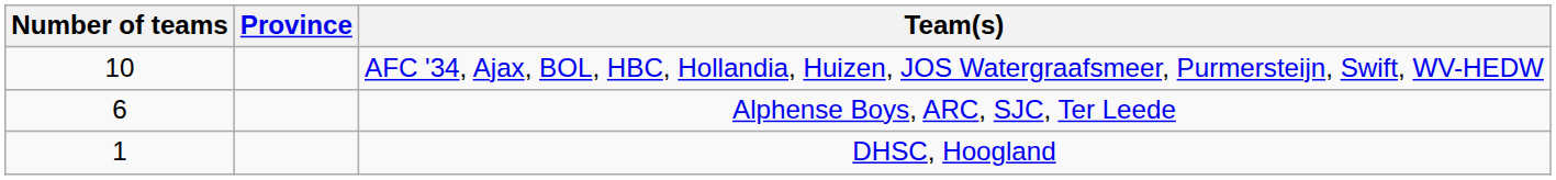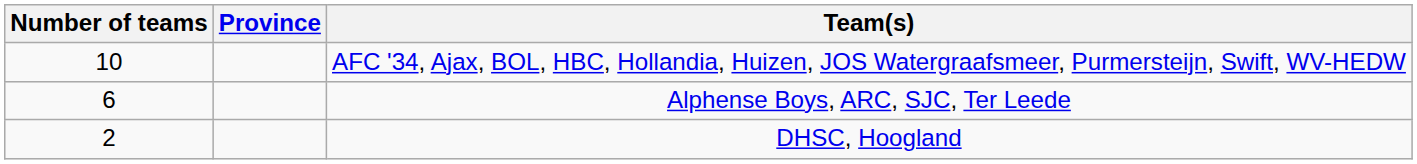DHSC, Hoogland | Number of teams: 1 -> 2
